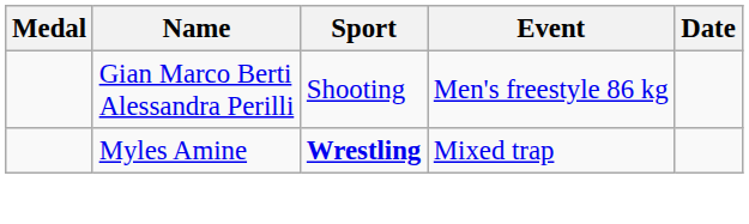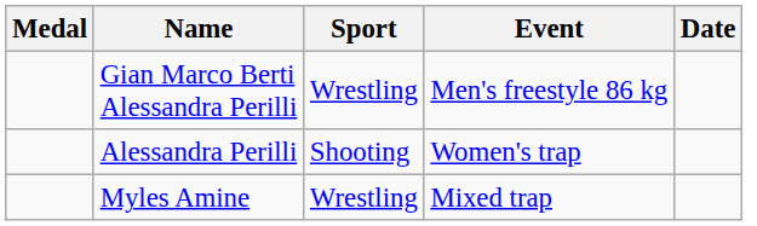Gian Marco Berti Alessandra Perilli | Sport: Shooting -> Wrestling
+ row: Alessandra Perilli | Shooting | Women's trap
Myles Amine | Sport: bold -> normal
